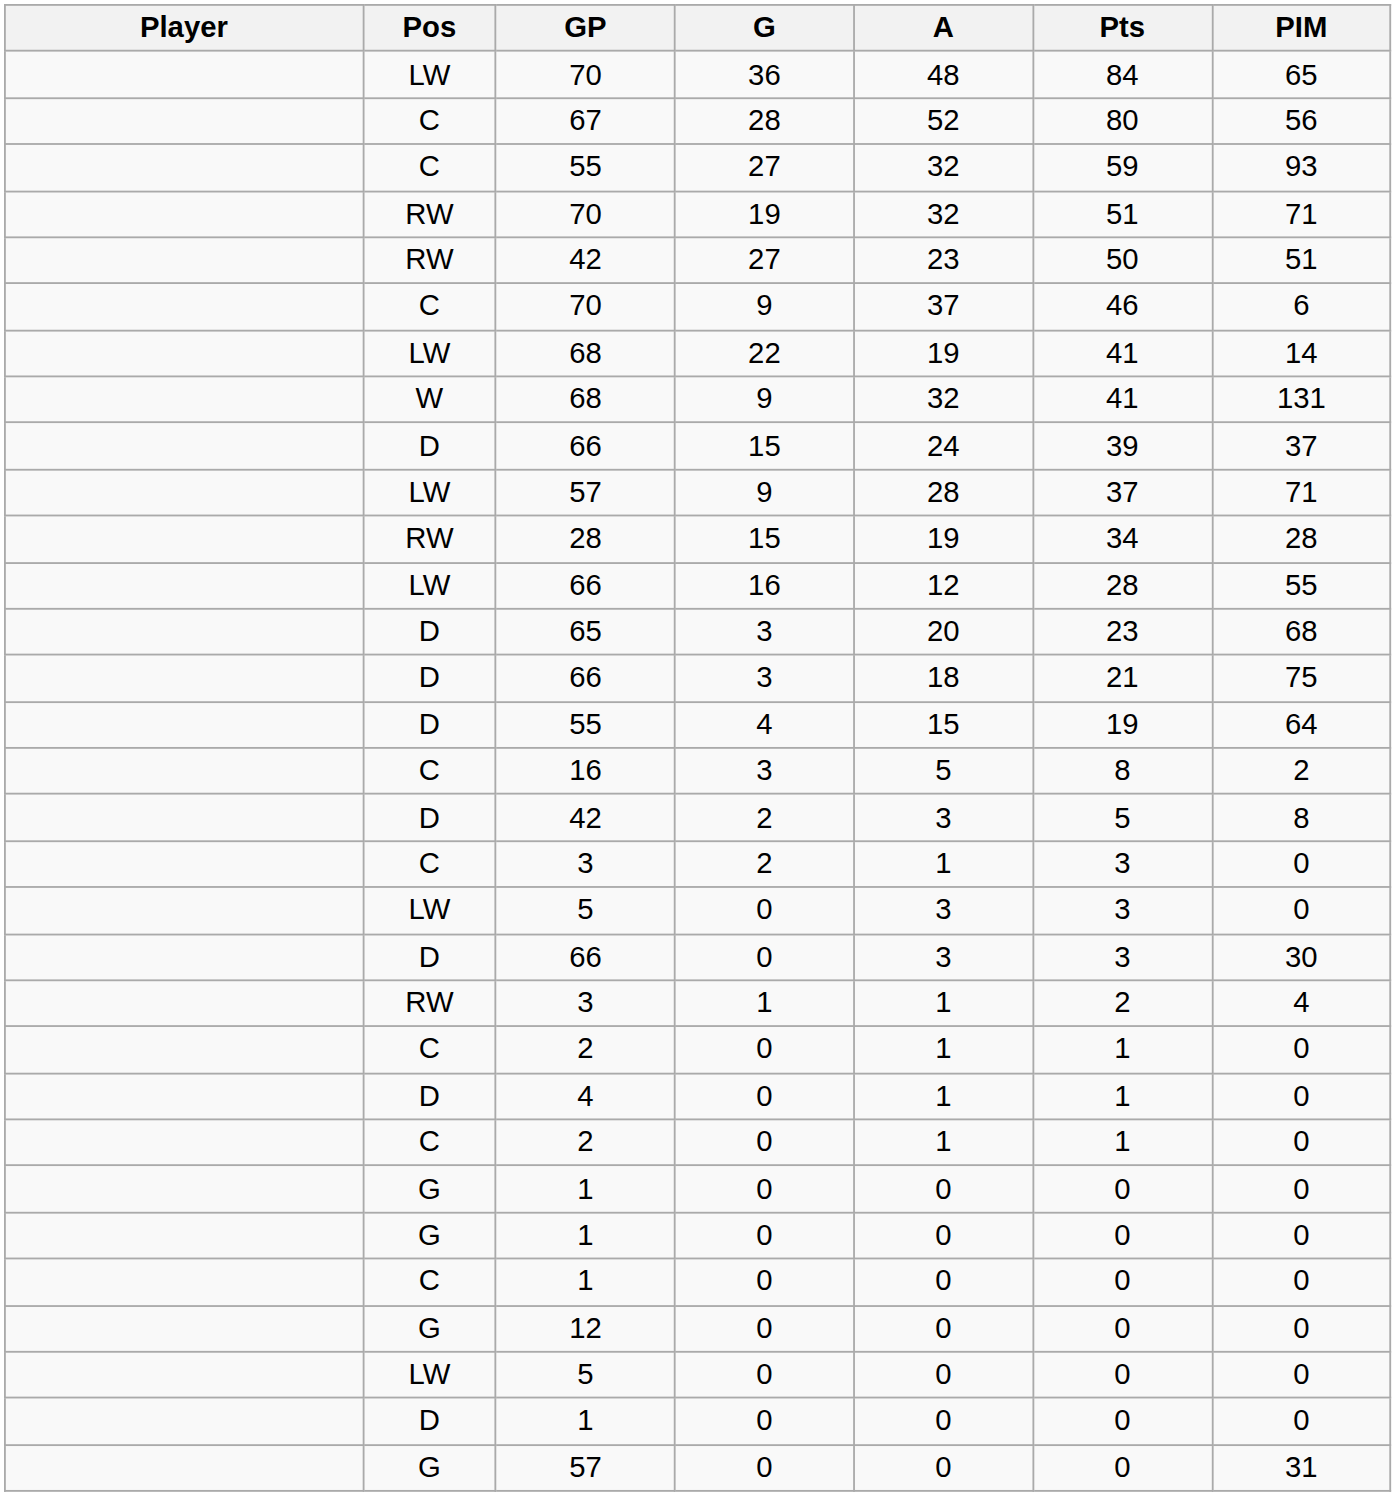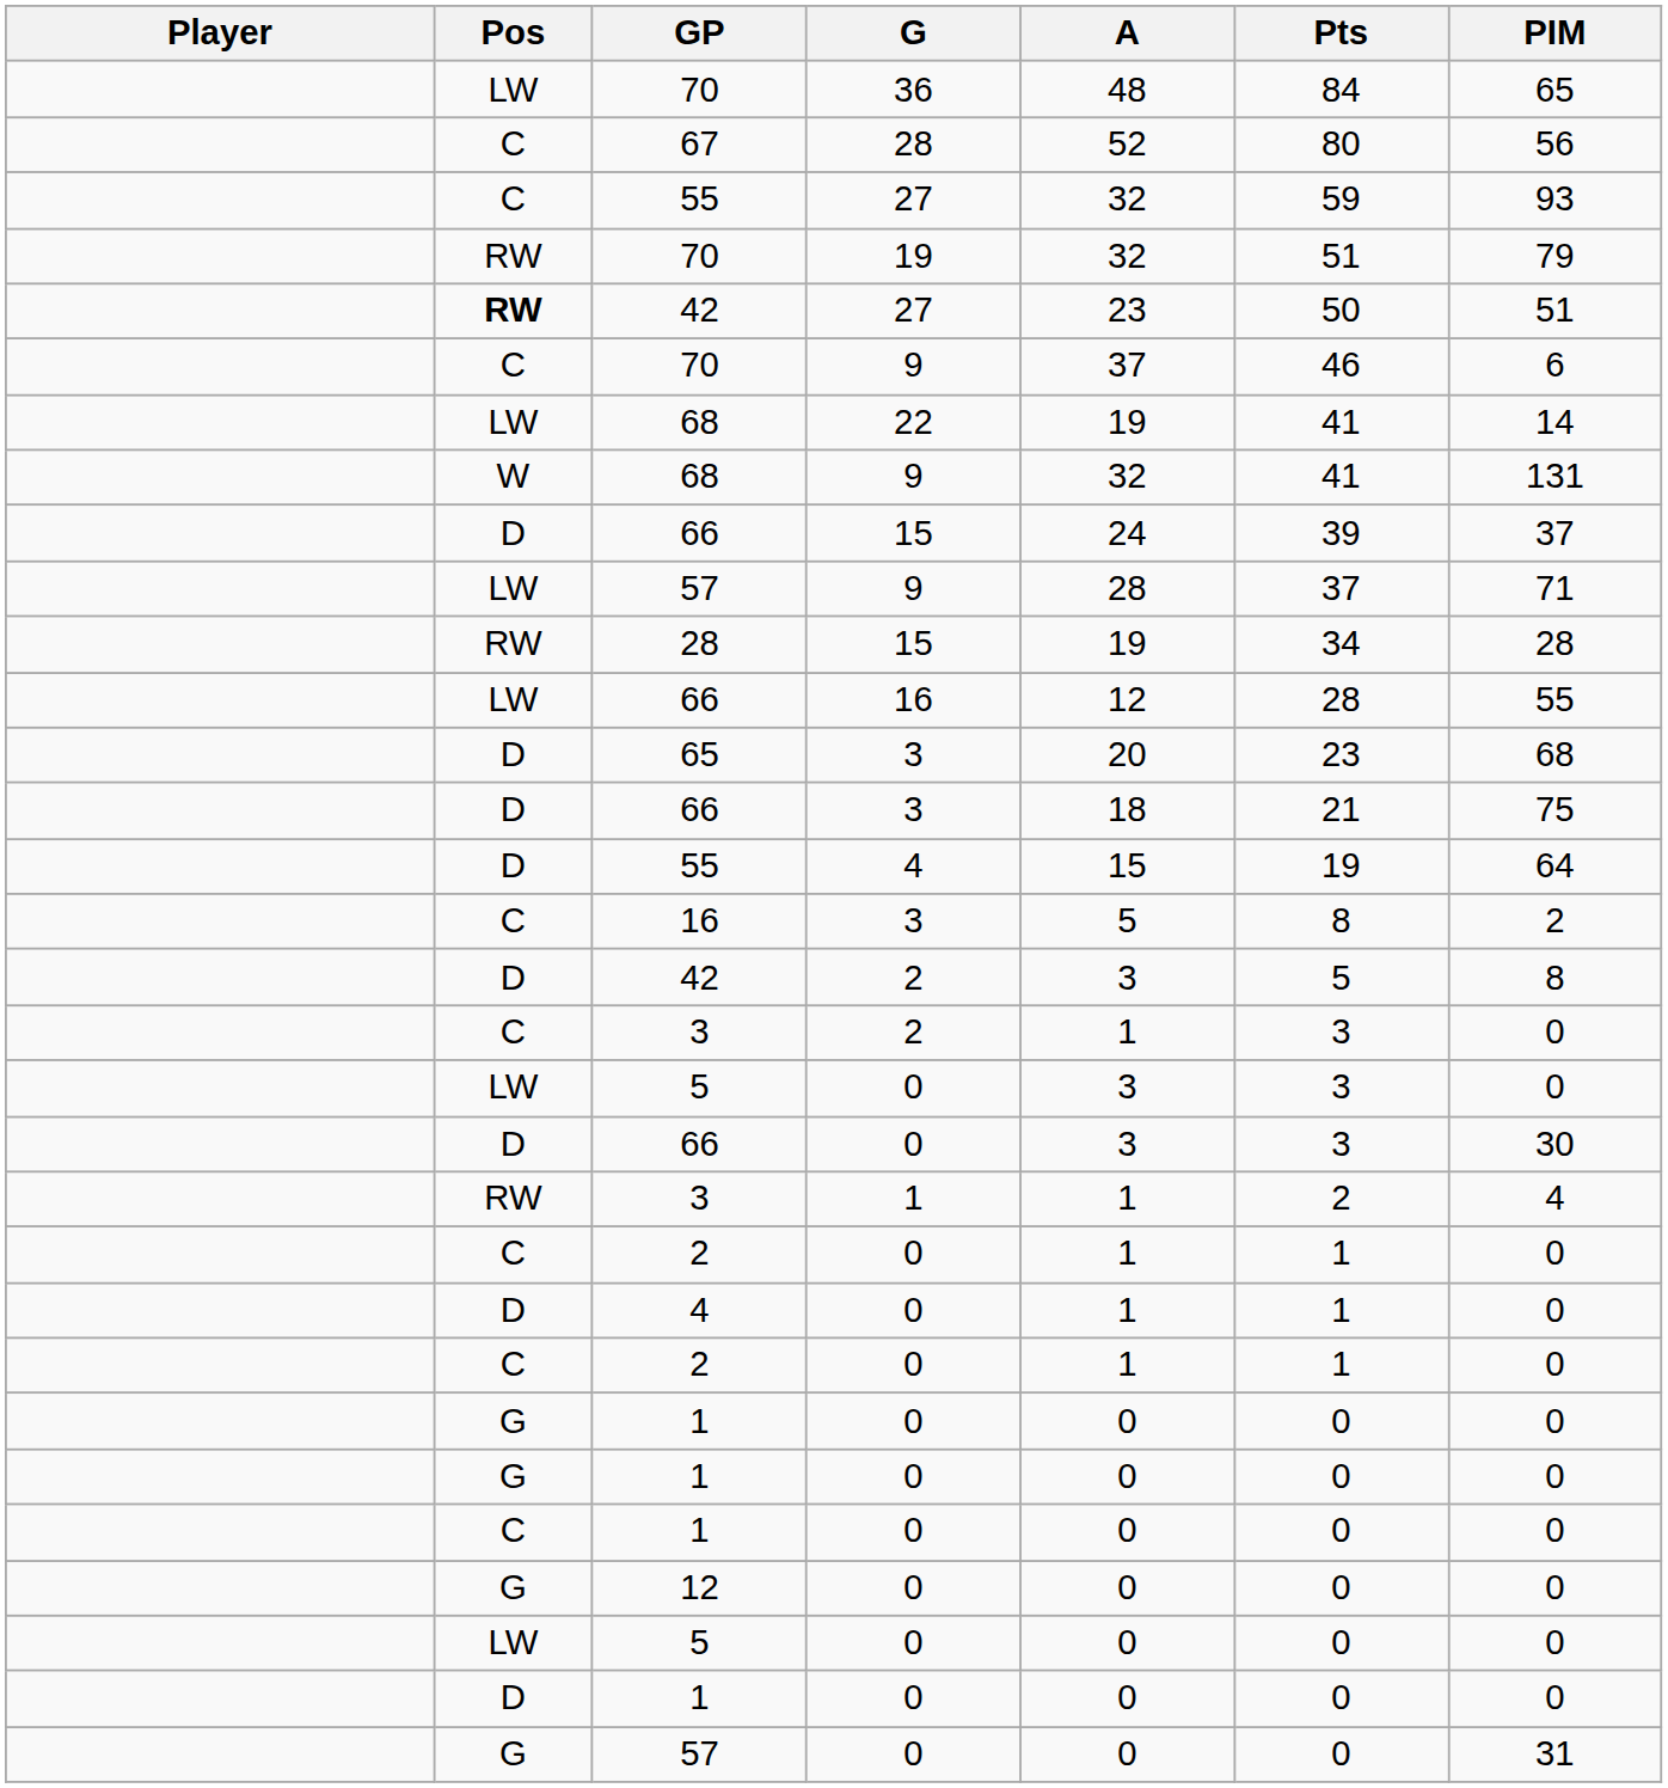70 / 19 | PIM: 71 -> 79
42 / 27 | Pos: normal -> bold
